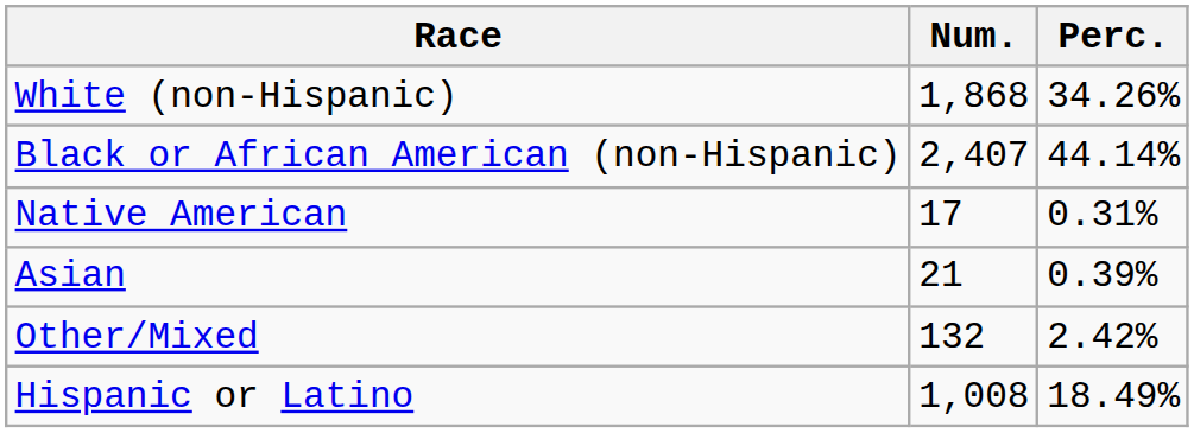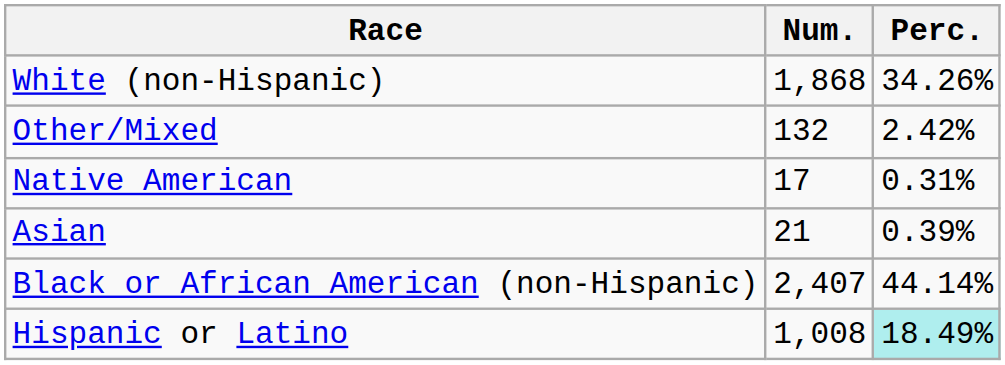rows swapped: Black or African American (non-Hispanic) <-> Other/Mixed
Hispanic or Latino | Perc.: no background -> paleturquoise background
